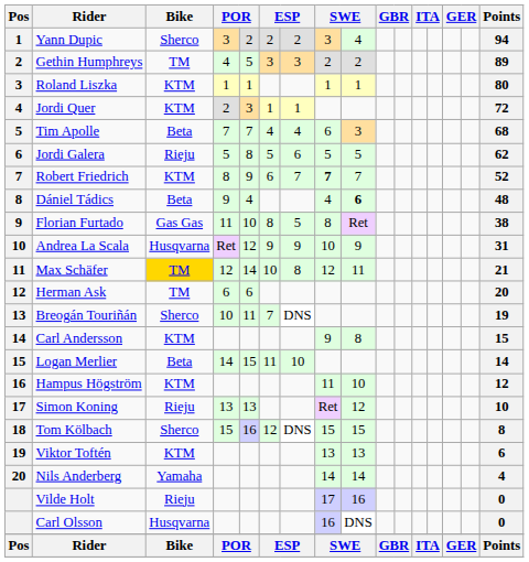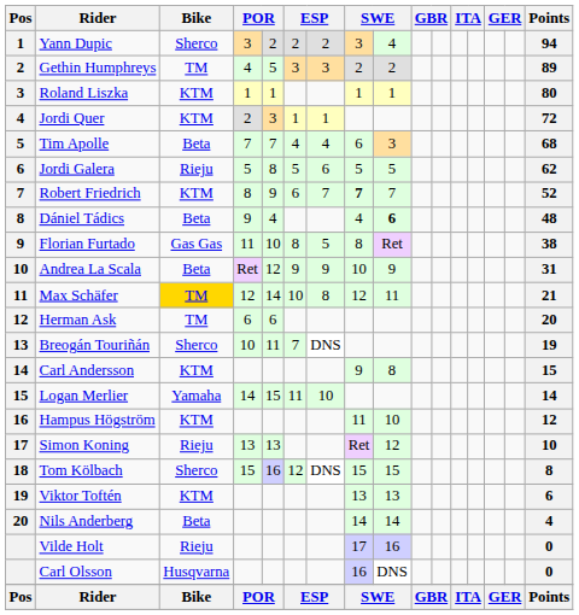Andrea La Scala | Bike: Husqvarna -> Beta
Logan Merlier | Bike: Beta -> Yamaha
Nils Anderberg | Bike: Yamaha -> Beta
